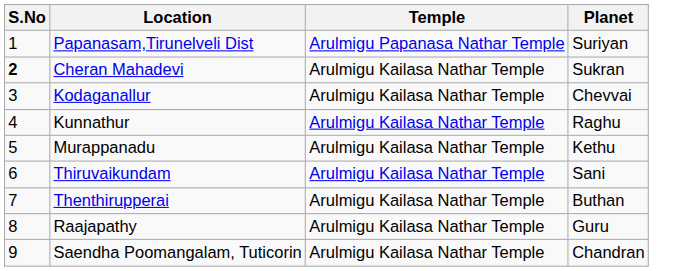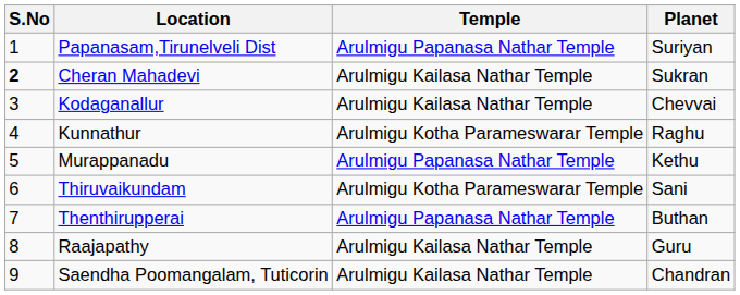Kunnathur | Temple: Arulmigu Kailasa Nathar Temple -> Arulmigu Kotha Parameswarar Temple
Murappanadu | Temple: Arulmigu Kailasa Nathar Temple -> Arulmigu Papanasa Nathar Temple
Thiruvaikundam | Temple: Arulmigu Kailasa Nathar Temple -> Arulmigu Kotha Parameswarar Temple
Thenthirupperai | Temple: Arulmigu Kailasa Nathar Temple -> Arulmigu Papanasa Nathar Temple
